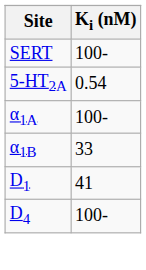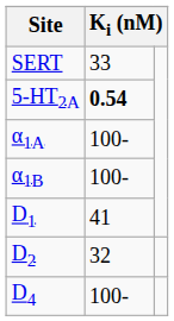SERT | column 2: 100- -> 33
5-HT2A | column 2: normal -> bold
α1B | column 2: 33 -> 100-
+ row: D2 | 32
